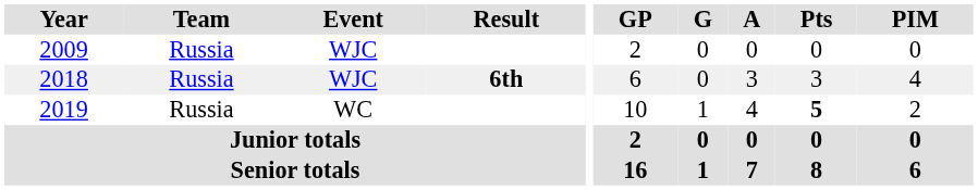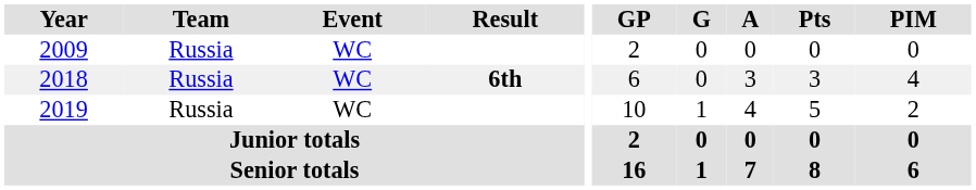2009 | Event: WJC -> WC
2018 | Event: WJC -> WC
2019 | Pts: bold -> normal
